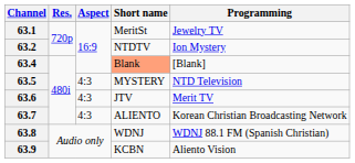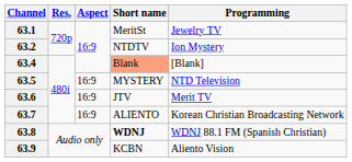63.5 | Aspect: 4:3 -> 16:9
63.6 | Aspect: 4:3 -> 16:9
63.7 | Aspect: 4:3 -> 16:9
63.8 | Short name: normal -> bold
